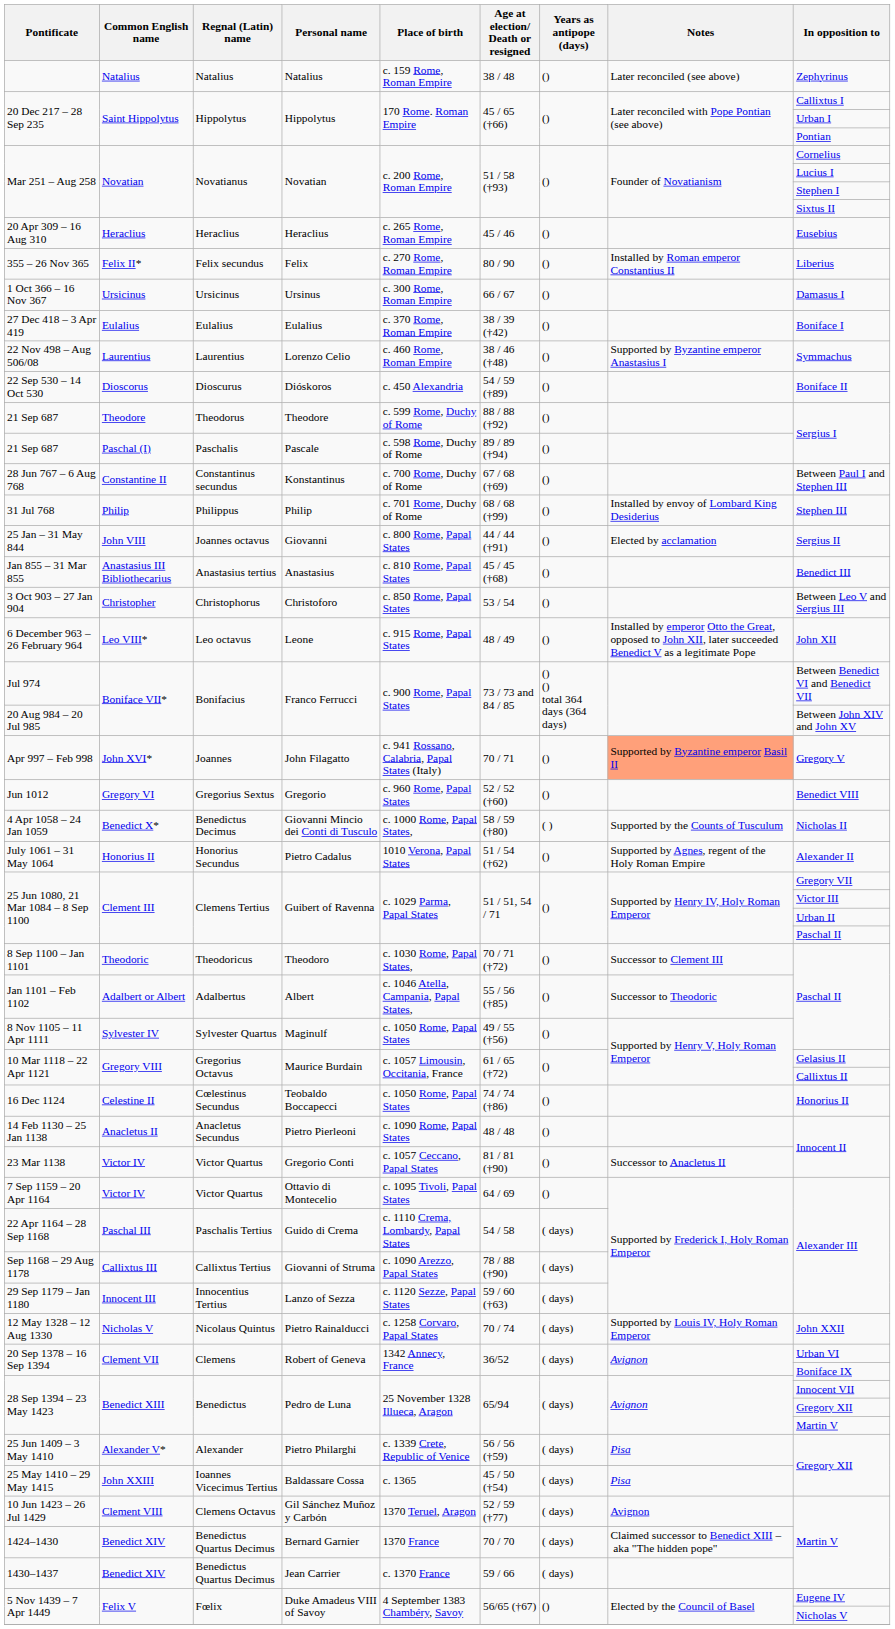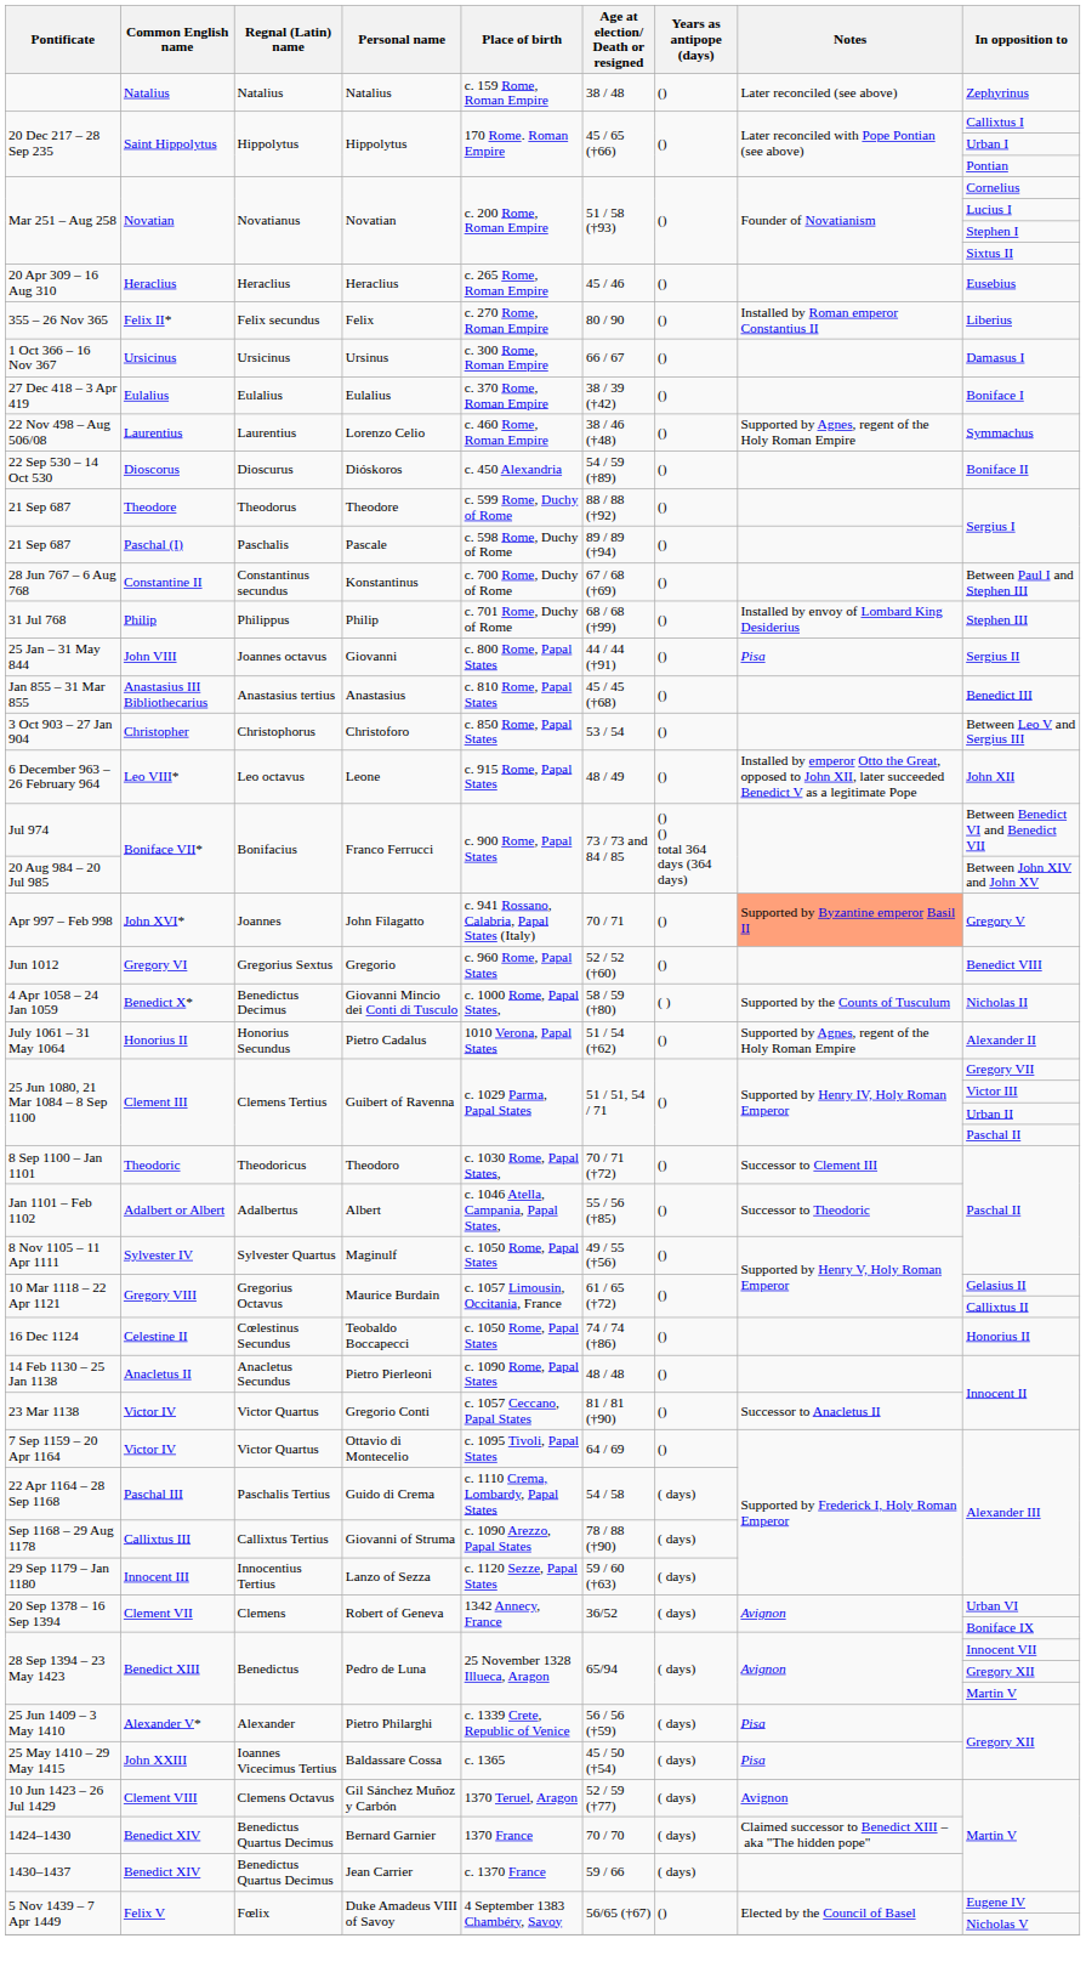22 Nov 498 – Aug 506/08 | Notes: Supported by Byzantine emperor Anastasius I -> Supported by Agnes, regent of the Holy Roman Empire
25 Jan – 31 May 844 | Notes: Elected by acclamation -> Pisa
- row: 12 May 1328 – 12 Aug 1330 | Nicholas V | Nicolaus Quintus | Pietro Rainalducci | c. 1258 Corvaro, Papal States | 70 / 74 | ( days) | Supported by Louis IV, Holy Roman Emperor | John XXII
